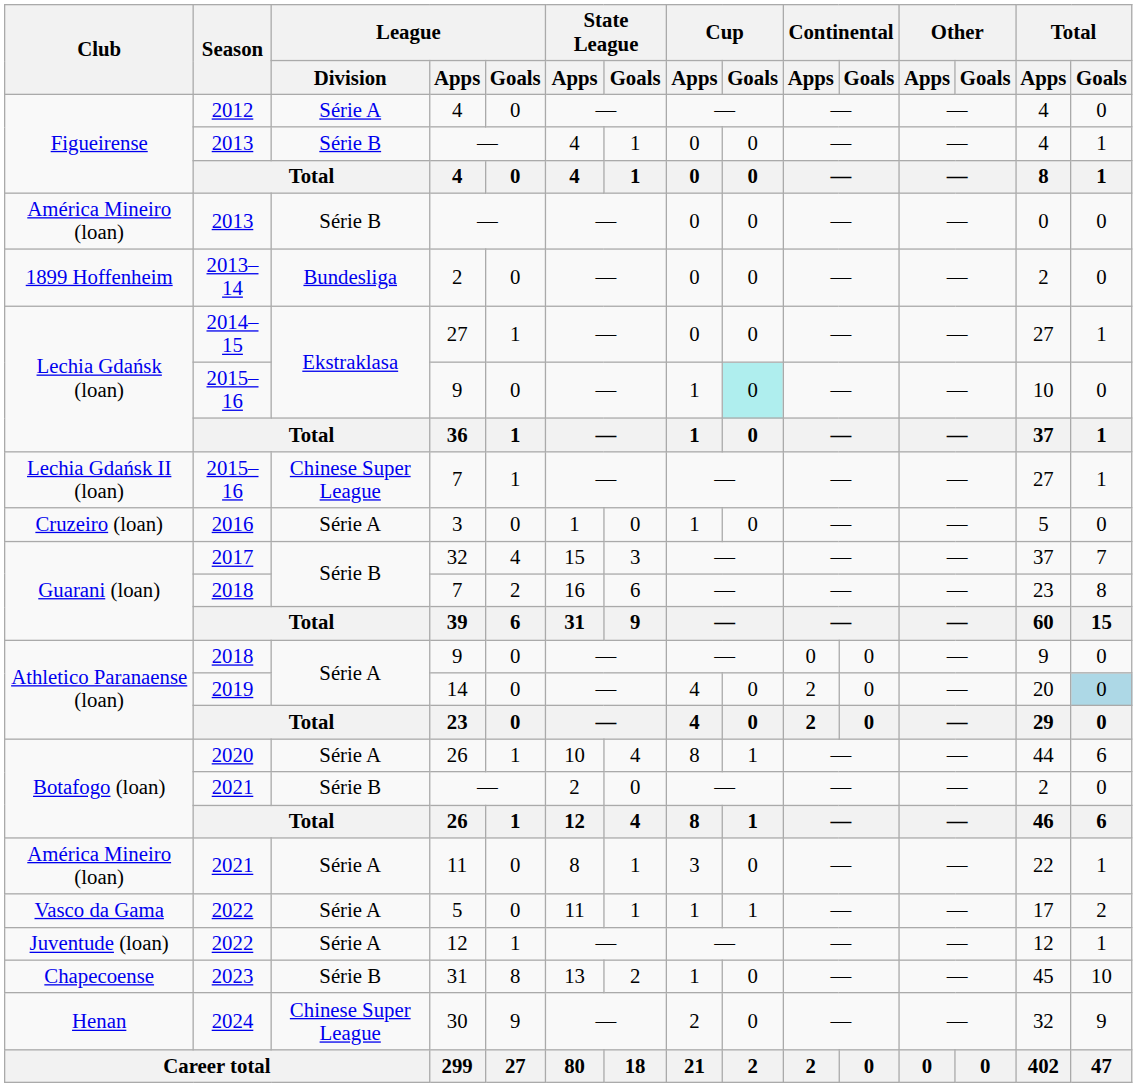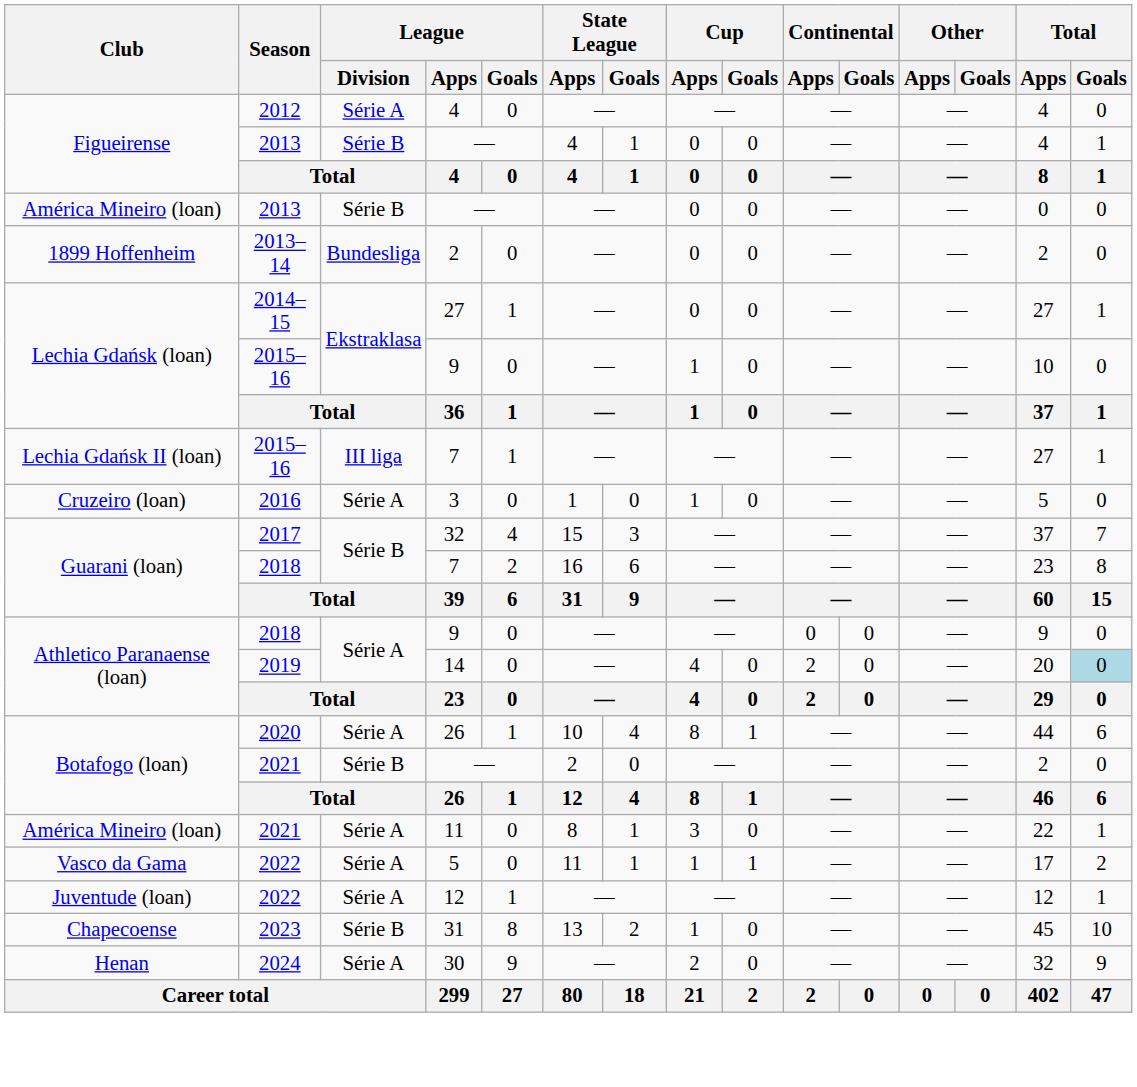Lechia Gdańsk (loan) / 9 | Cup / Goals: paleturquoise background -> no background
Lechia Gdańsk II (loan) / 7 | League / Division: Chinese Super League -> III liga
30 | League / Division: Chinese Super League -> Série A
